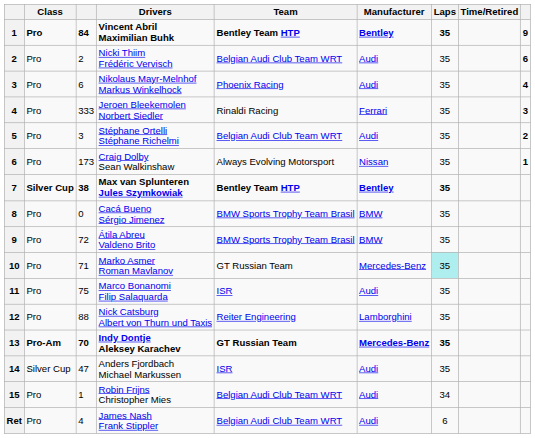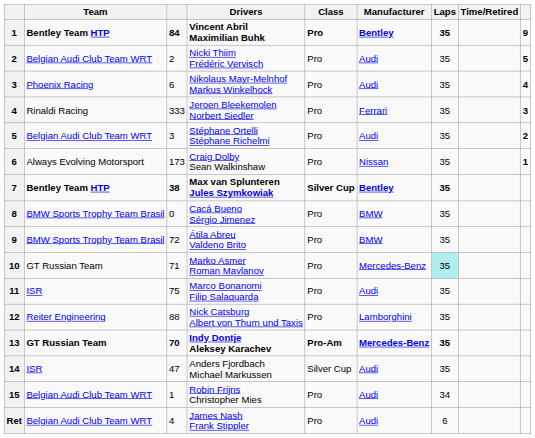columns swapped: Class <-> Team
Nicki Thiim Frédéric Vervisch | column 9: 6 -> 5
